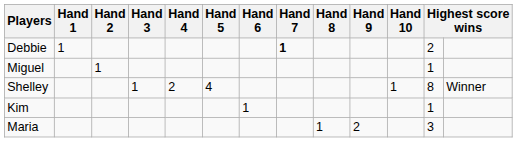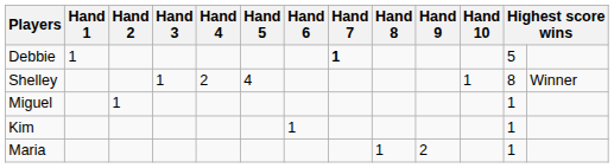Debbie | column 12: 2 -> 5
rows swapped: Miguel <-> Shelley
Maria | column 12: 3 -> 1
